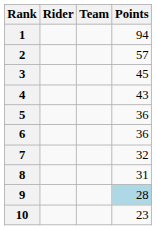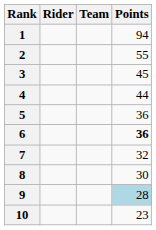2 | Points: 57 -> 55
4 | Points: 43 -> 44
6 | Points: normal -> bold
8 | Points: 31 -> 30
